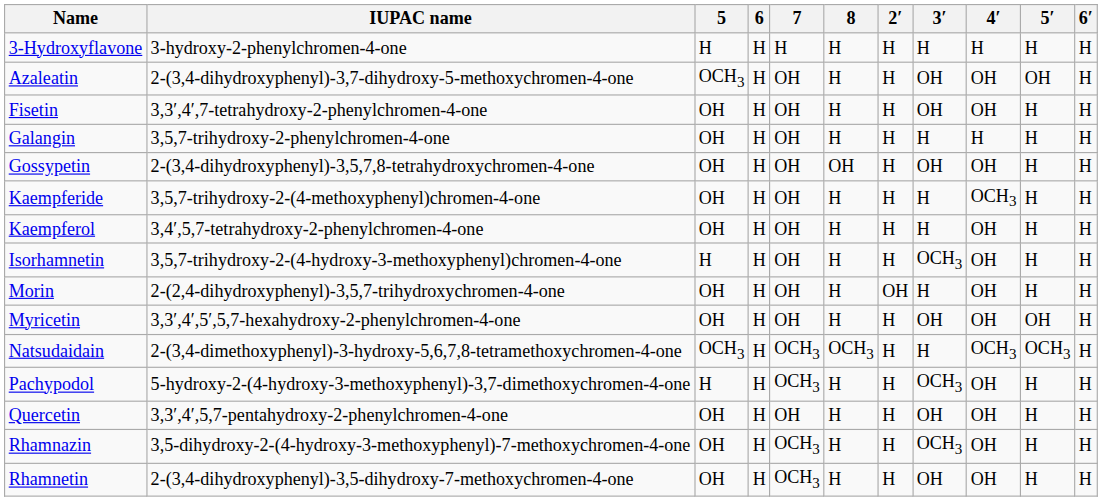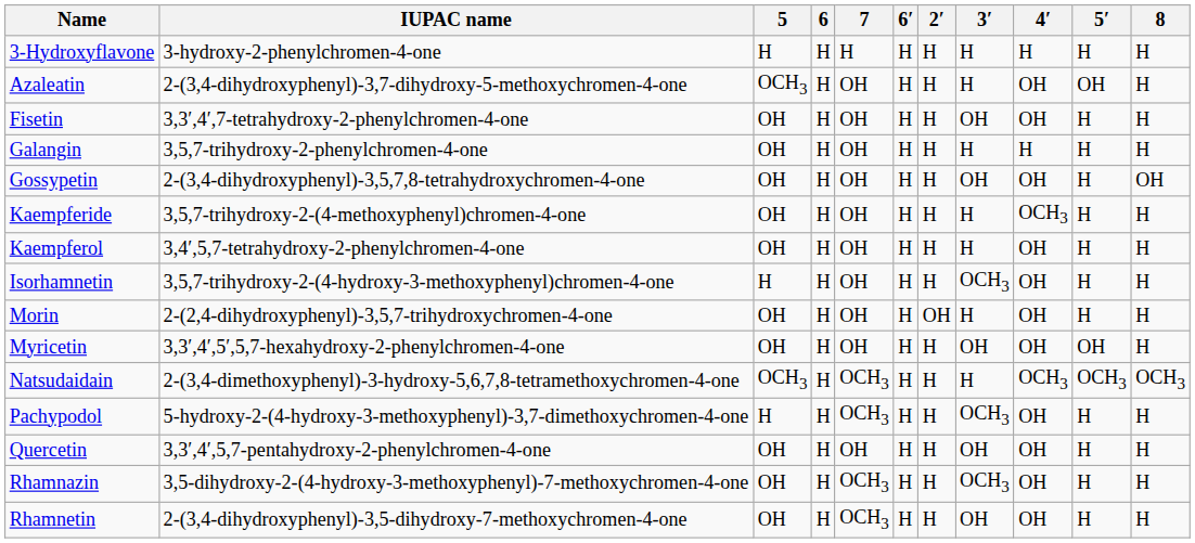columns swapped: 8 <-> 6′
Azaleatin | 3′: OH -> H
